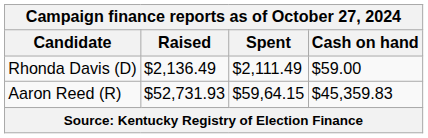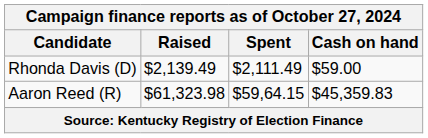Rhonda Davis (D) | Raised: $2,136.49 -> $2,139.49
Aaron Reed (R) | Raised: $52,731.93 -> $61,323.98
